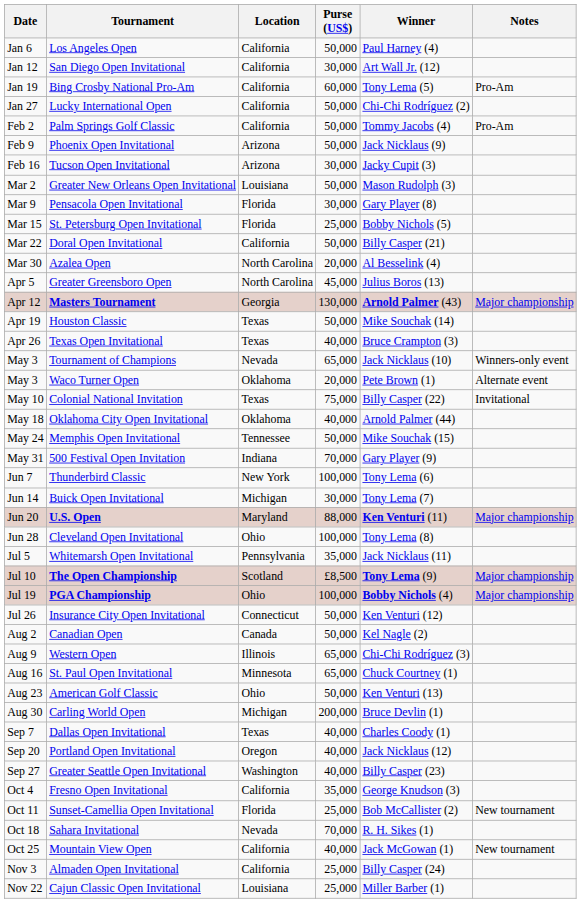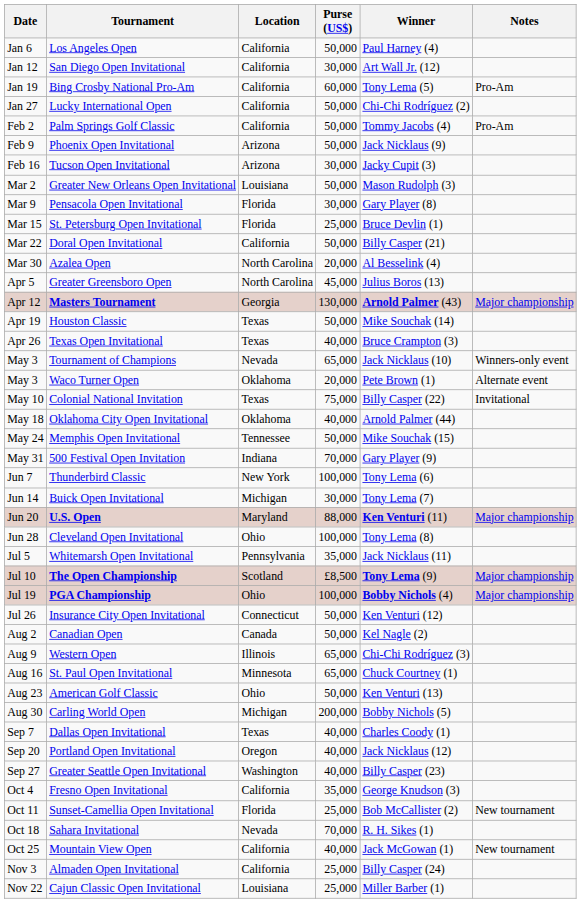St. Petersburg Open Invitational | Winner: Bobby Nichols (5) -> Bruce Devlin (1)
Carling World Open | Winner: Bruce Devlin (1) -> Bobby Nichols (5)
